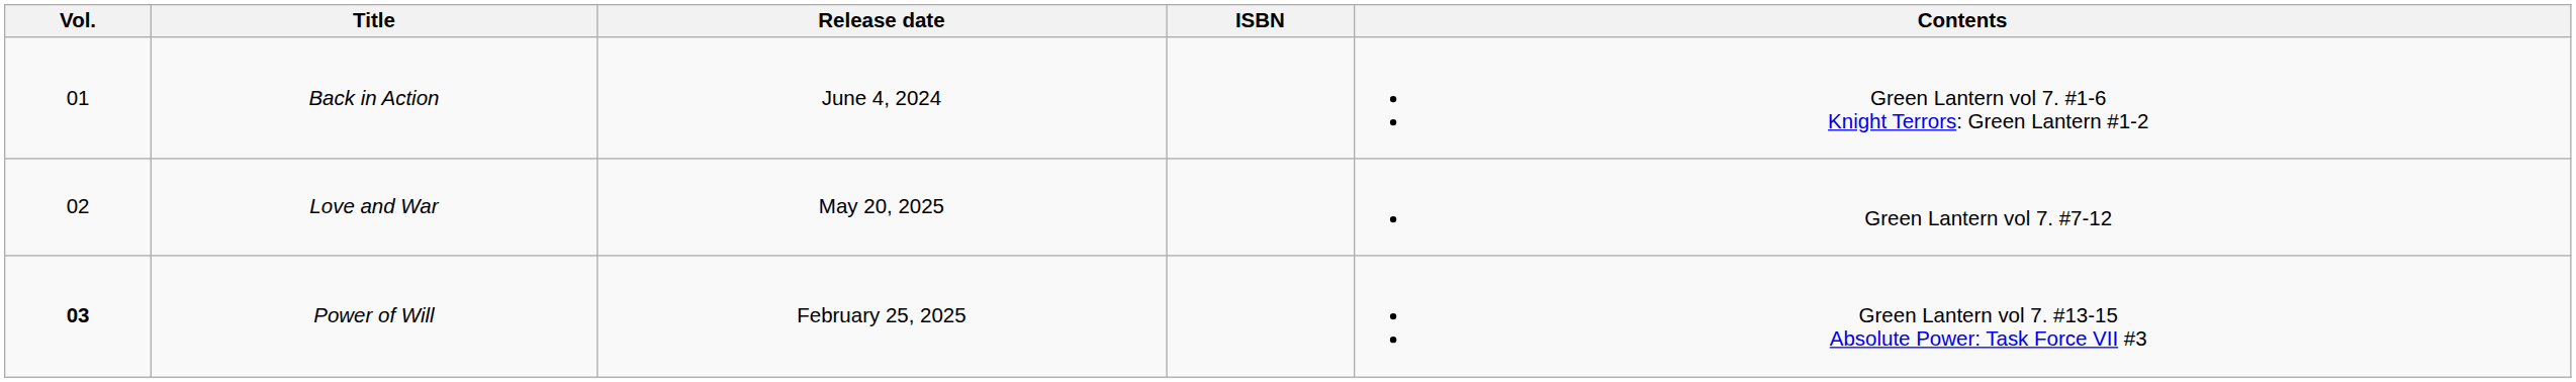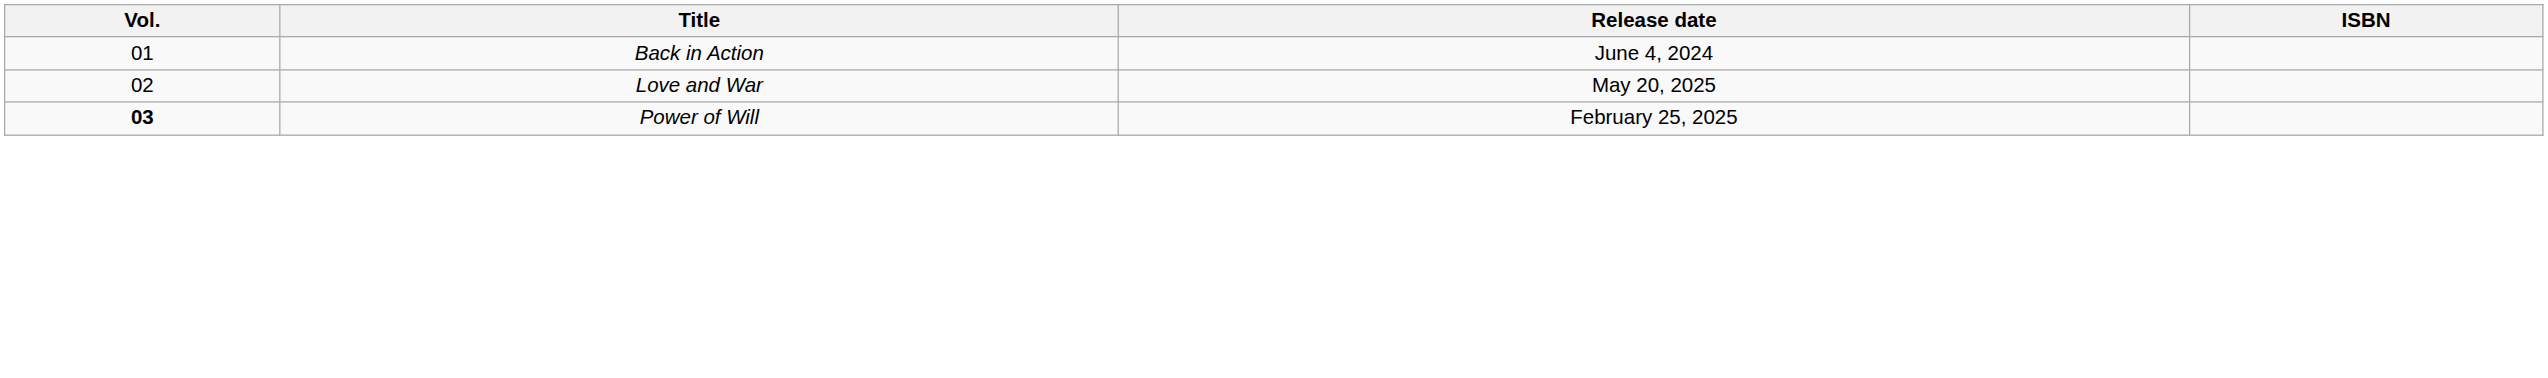- column: Contents | Green Lantern vol 7. #1-6 Knight Terrors: Green Lantern #1-2 | Green Lantern vol 7. #7-12 | Green Lantern vol 7. #13-15 Absolute Power: Task Force VII #3
